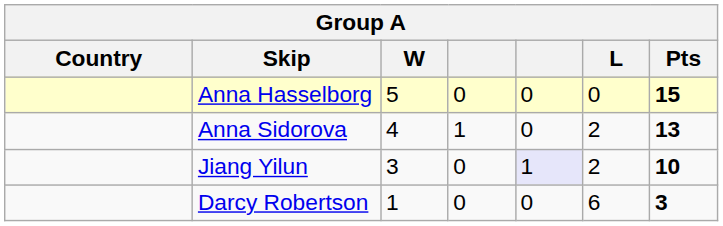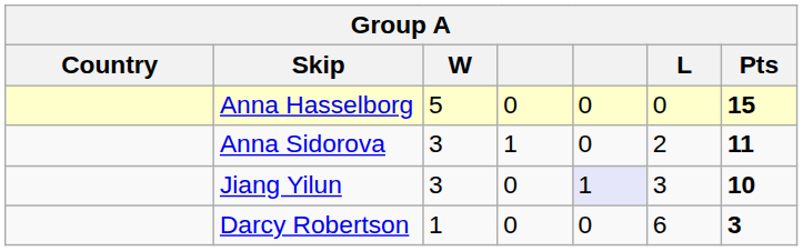Anna Sidorova | W: 4 -> 3
Anna Sidorova | Pts: 13 -> 11
Jiang Yilun | L: 2 -> 3
